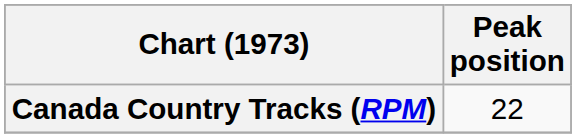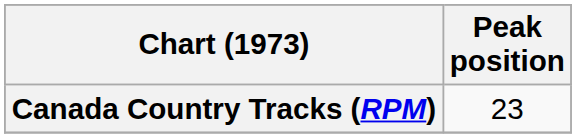Canada Country Tracks (RPM) | Peak position: 22 -> 23
